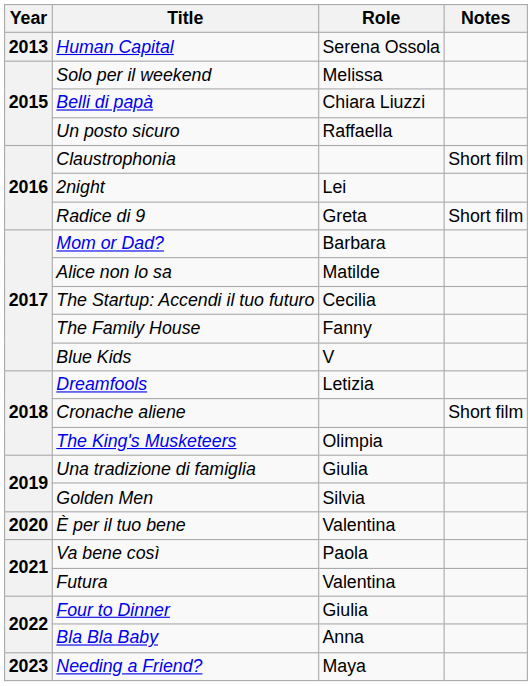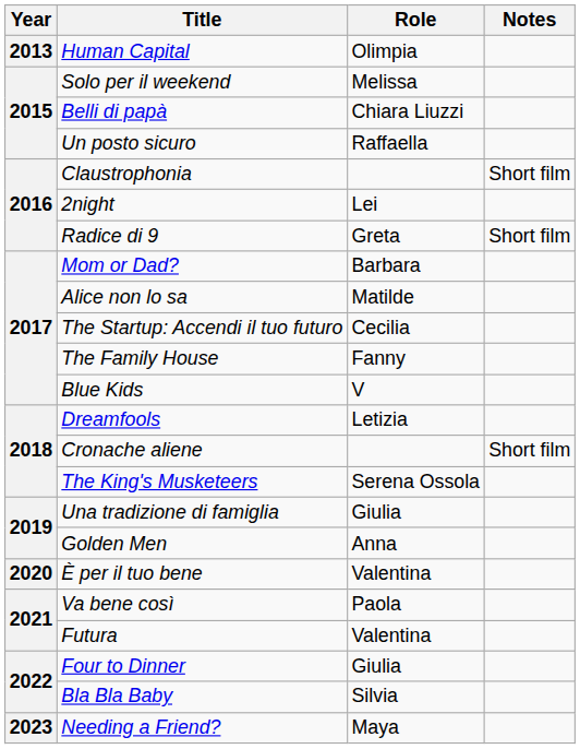Human Capital | Role: Serena Ossola -> Olimpia
The King's Musketeers | Role: Olimpia -> Serena Ossola
Golden Men | Role: Silvia -> Anna
Bla Bla Baby | Role: Anna -> Silvia
